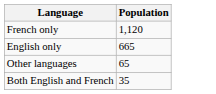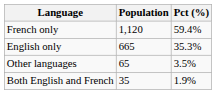+ column: Pct (%) | 59.4% | 35.3% | 3.5% | 1.9%
